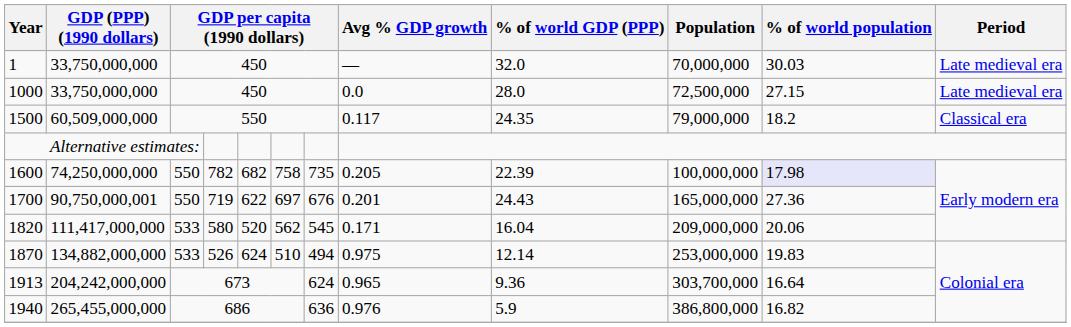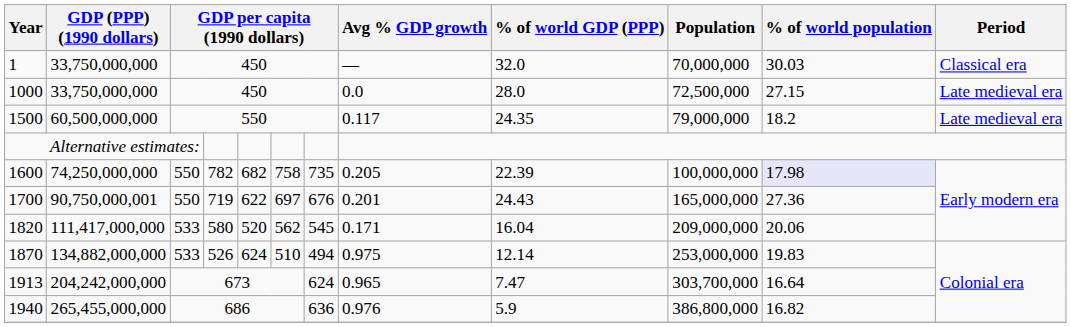1 | Period: Late medieval era -> Classical era
1500 | GDP (PPP) (1990 dollars): 60,509,000,000 -> 60,500,000,000
1500 | Period: Classical era -> Late medieval era
1913 | % of world GDP (PPP): 9.36 -> 7.47
